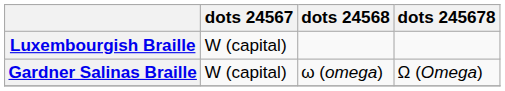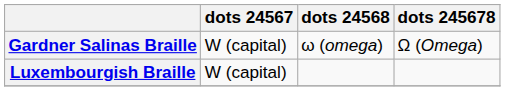rows swapped: Gardner Salinas Braille <-> Luxembourgish Braille
